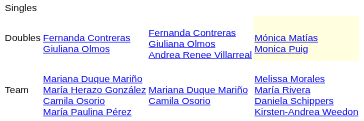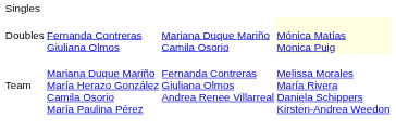Doubles | column 3: Fernanda Contreras Giuliana Olmos Andrea Renee Villarreal -> Mariana Duque Mariño Camila Osorio
Team | column 3: Mariana Duque Mariño Camila Osorio -> Fernanda Contreras Giuliana Olmos Andrea Renee Villarreal
